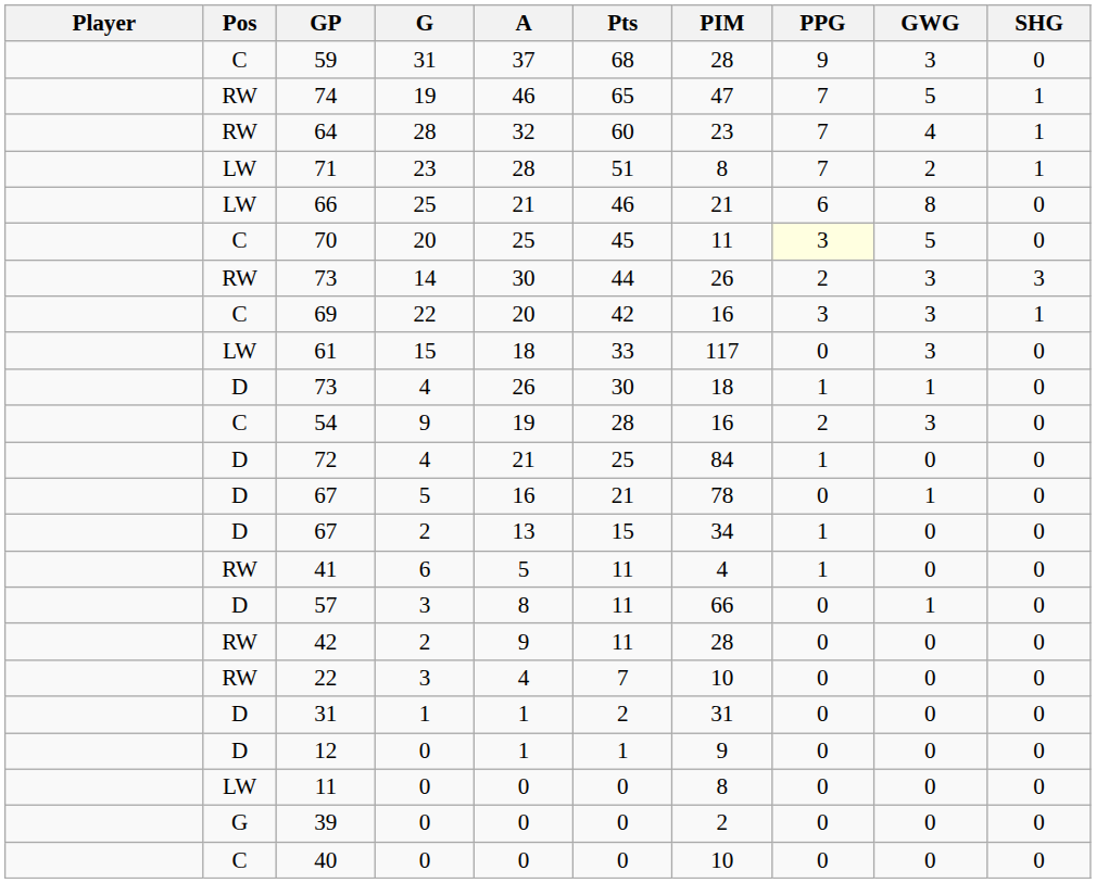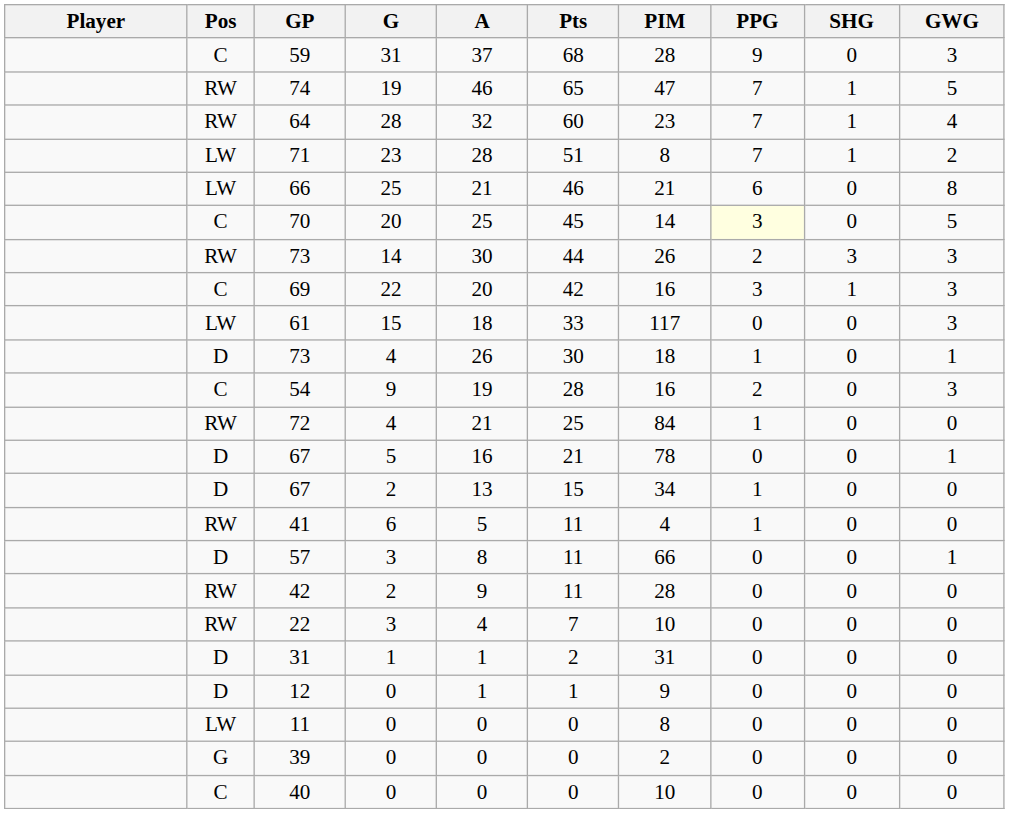columns swapped: SHG <-> GWG
70 | PIM: 11 -> 14
72 | Pos: D -> RW
